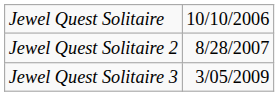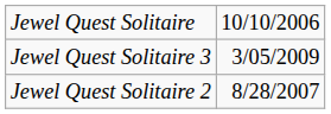rows swapped: Jewel Quest Solitaire 2 <-> Jewel Quest Solitaire 3
